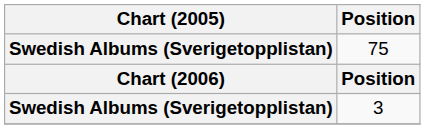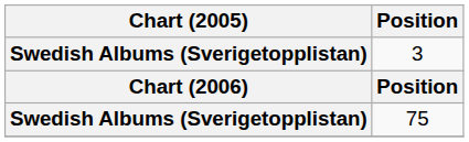rows swapped: 3 <-> 75
